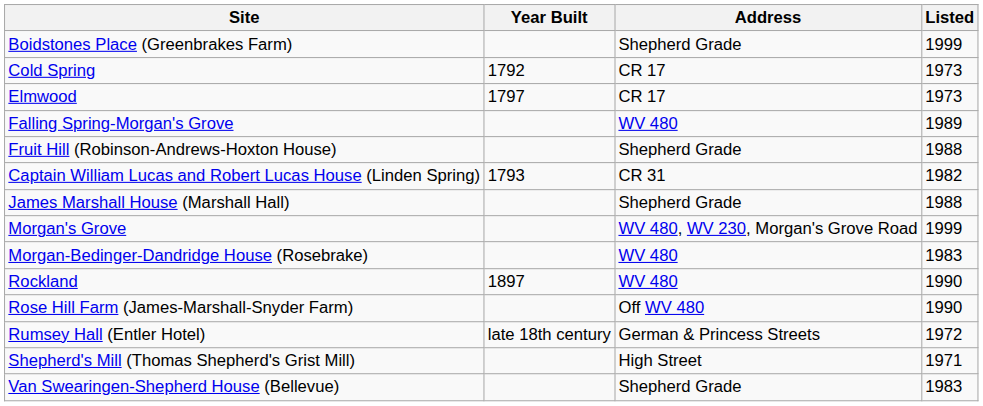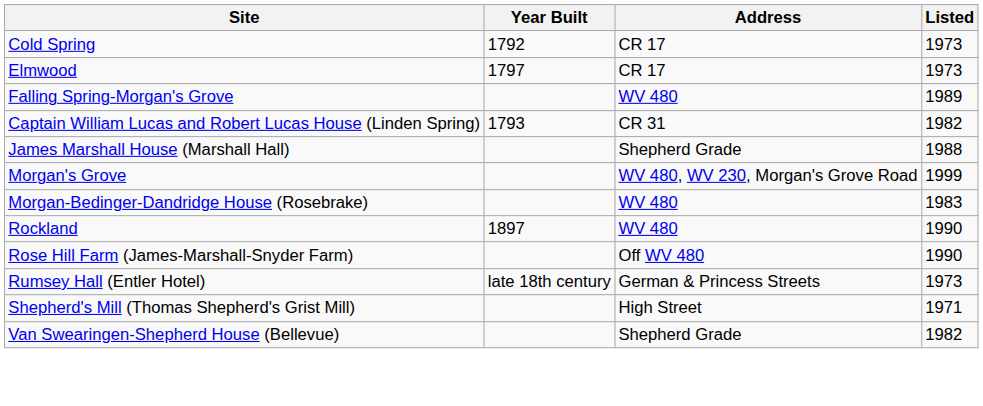- row: Boidstones Place (Greenbrakes Farm) | Shepherd Grade | 1999
- row: Fruit Hill (Robinson-Andrews-Hoxton House) | Shepherd Grade | 1988
Rumsey Hall (Entler Hotel) | Listed: 1972 -> 1973
Van Swearingen-Shepherd House (Bellevue) | Listed: 1983 -> 1982
